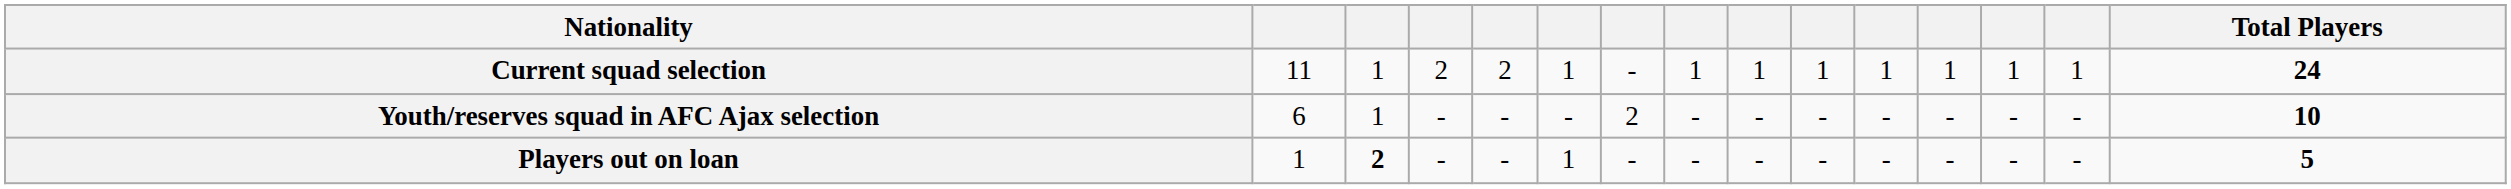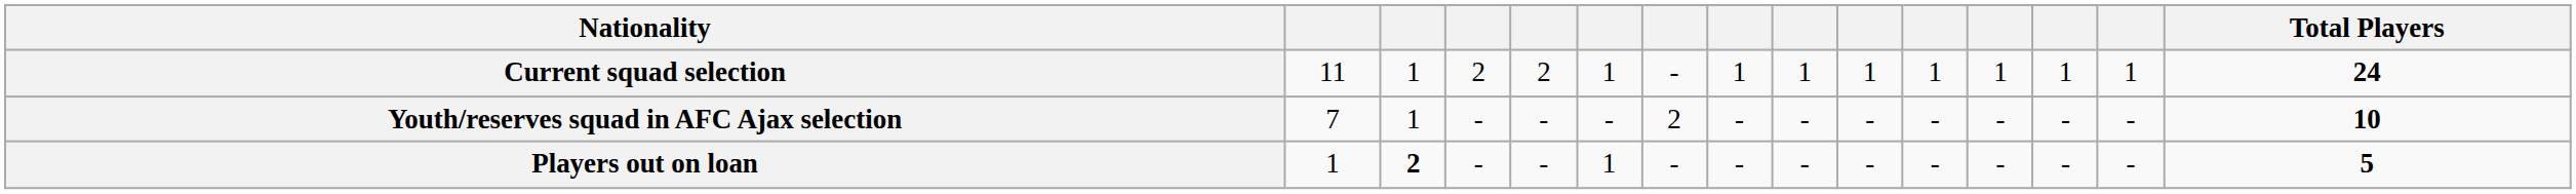Youth/reserves squad in AFC Ajax selection | column 2: 6 -> 7
